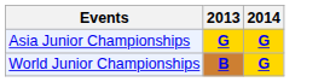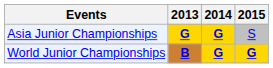+ column: 2015 | S | G
